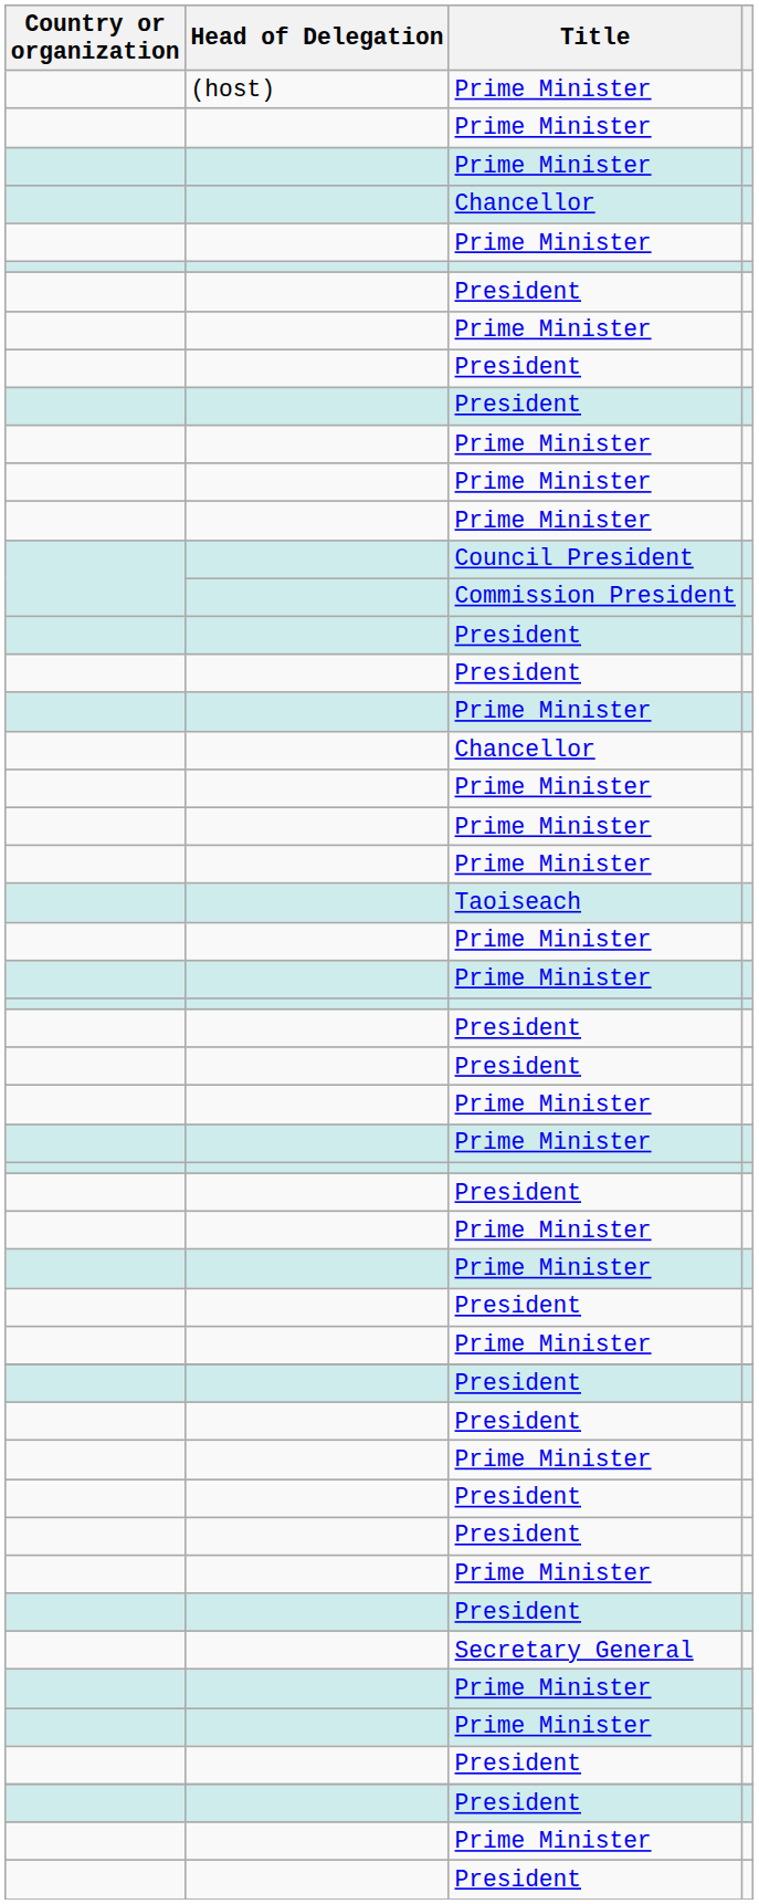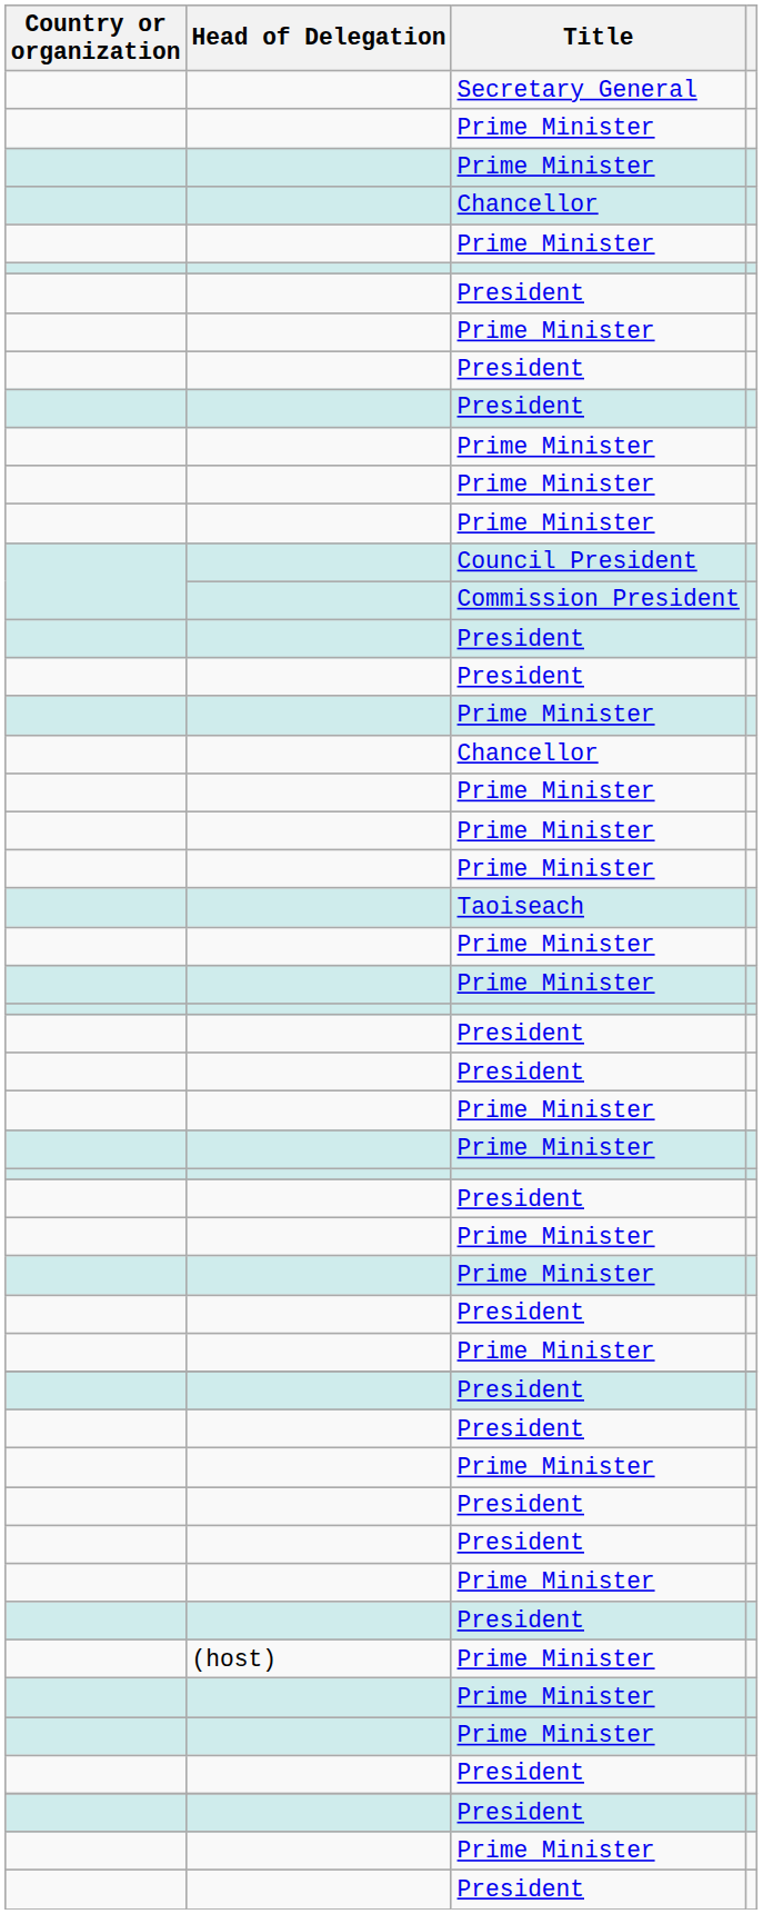rows swapped: Secretary General <-> (host) / Prime Minister
